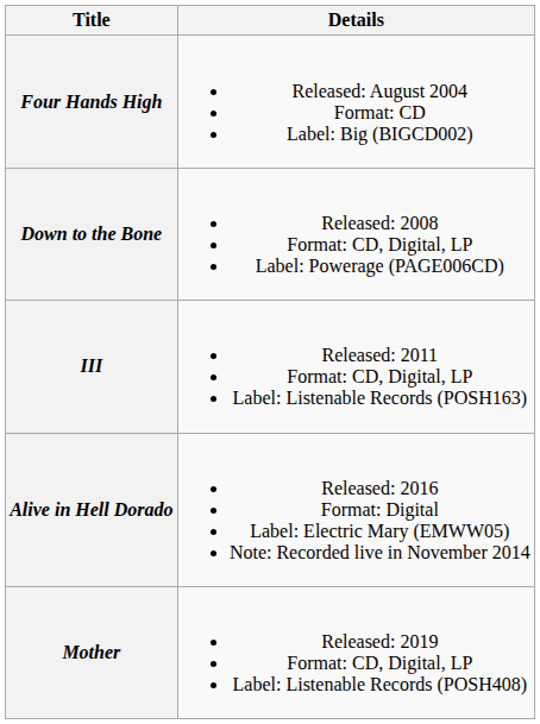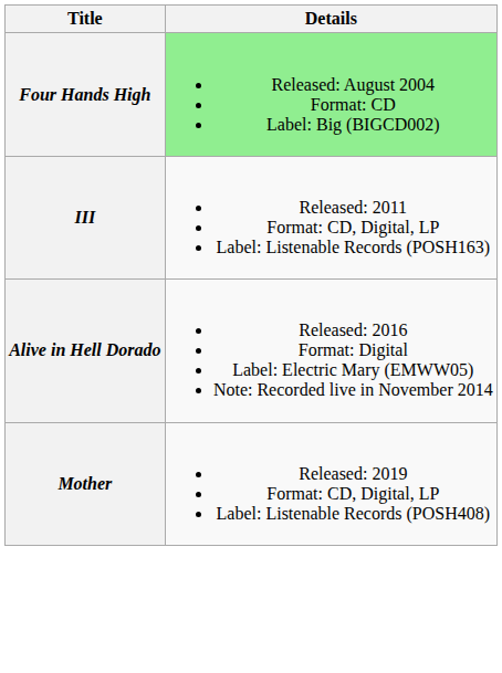Four Hands High | Details: no background -> lightgreen background
- row: Down to the Bone | Released: 2008 Format: CD, Digital, LP Label: Powerage (PAGE006CD)
